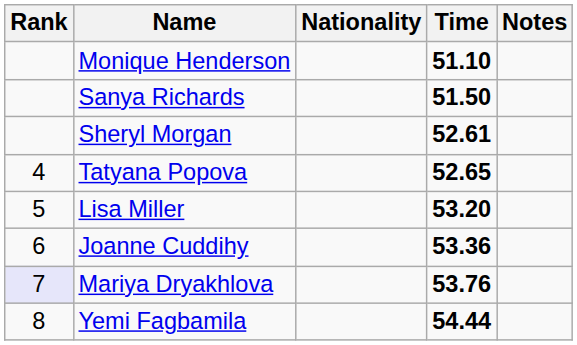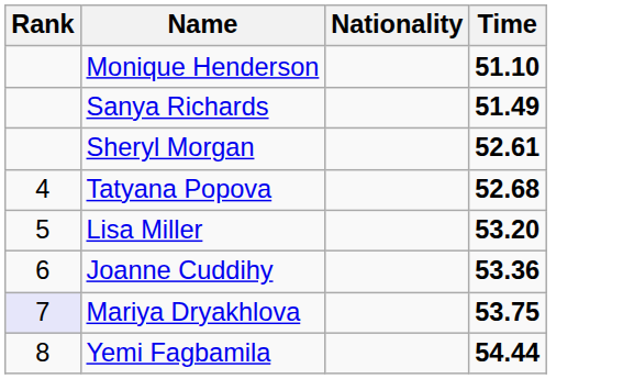- column: Notes
Sanya Richards | Time: 51.50 -> 51.49
Tatyana Popova | Time: 52.65 -> 52.68
Mariya Dryakhlova | Time: 53.76 -> 53.75
